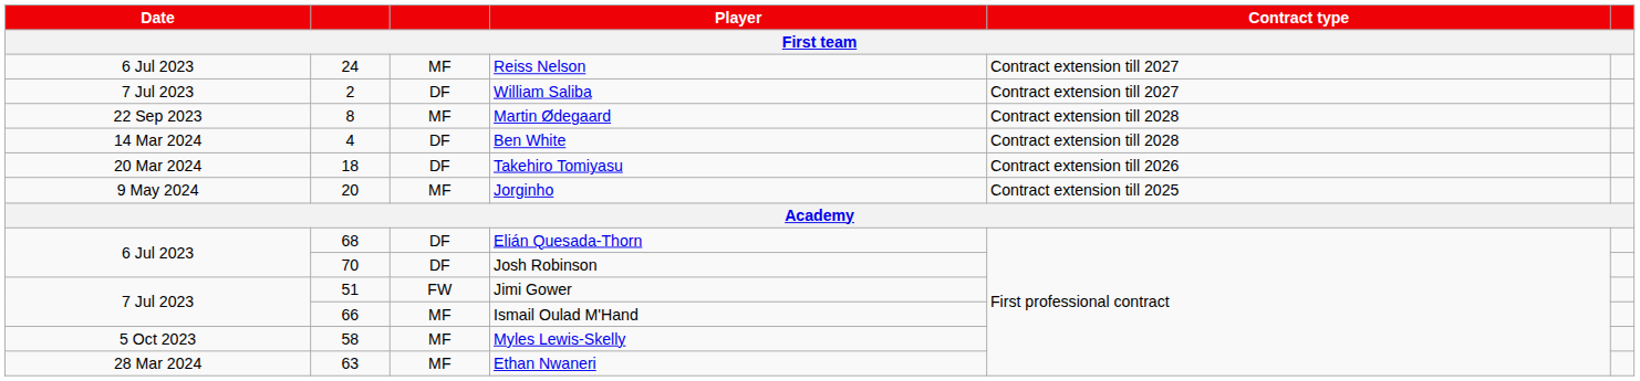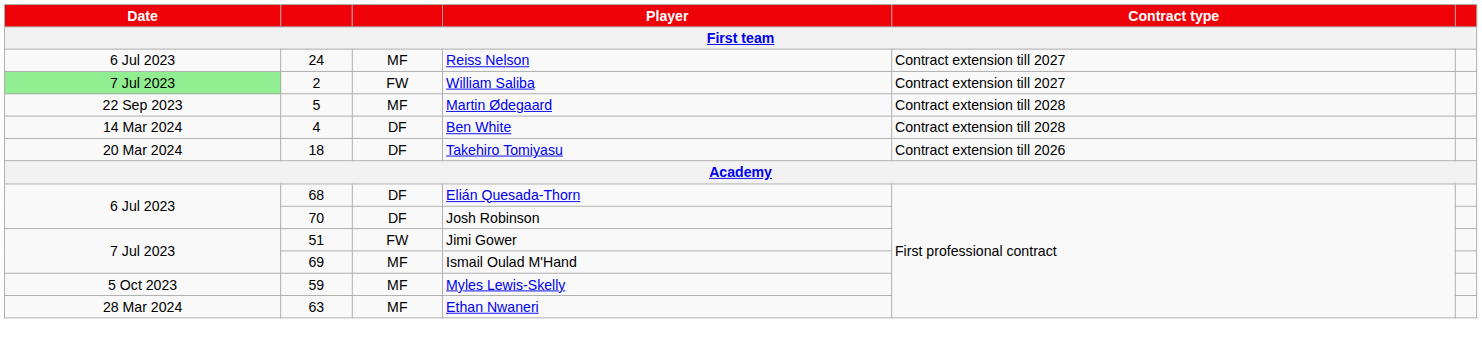William Saliba | Date: no background -> lightgreen background
William Saliba | column 3: DF -> FW
Martin Ødegaard | column 2: 8 -> 5
- row: 9 May 2024 | 20 | MF | Jorginho | Contract extension till 2025
Ismail Oulad M'Hand | column 2: 66 -> 69
Myles Lewis-Skelly | column 2: 58 -> 59
